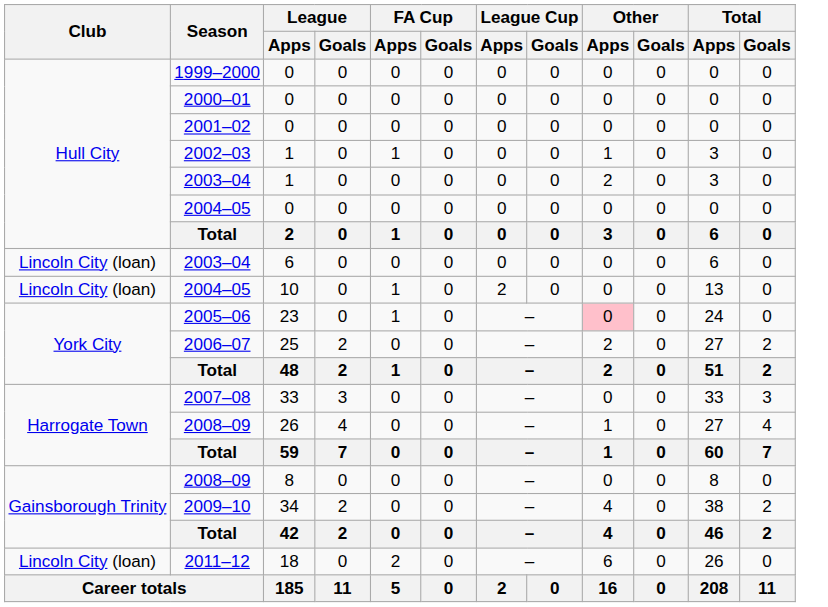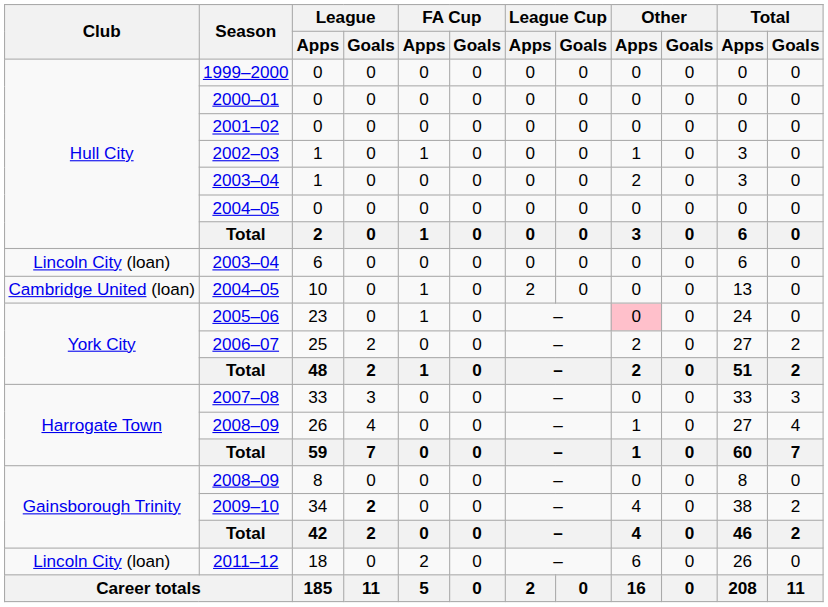2004–05 / 10 | Club: Lincoln City (loan) -> Cambridge United (loan)
2009–10 | League / Goals: normal -> bold
